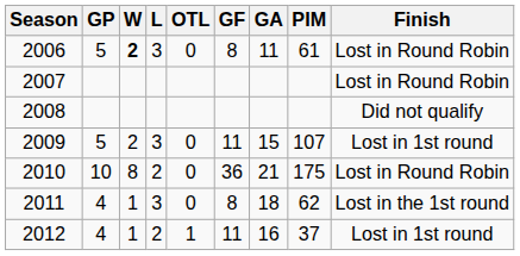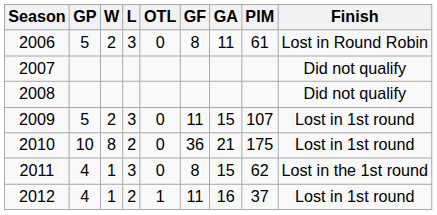2006 | W: bold -> normal
2007 | Finish: Lost in Round Robin -> Did not qualify
2010 | Finish: Lost in Round Robin -> Lost in 1st round
2011 | GA: 18 -> 15
